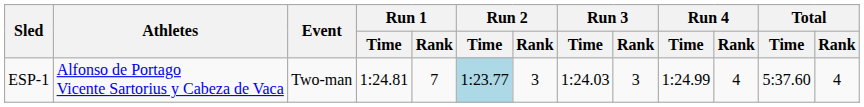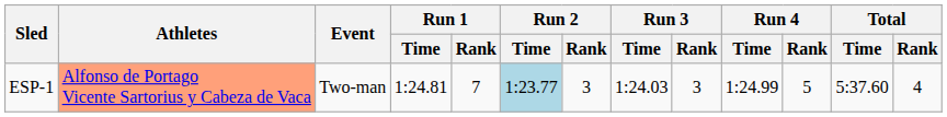ESP-1 | Athletes: no background -> lightsalmon background
ESP-1 | Run 4 / Rank: 4 -> 5
